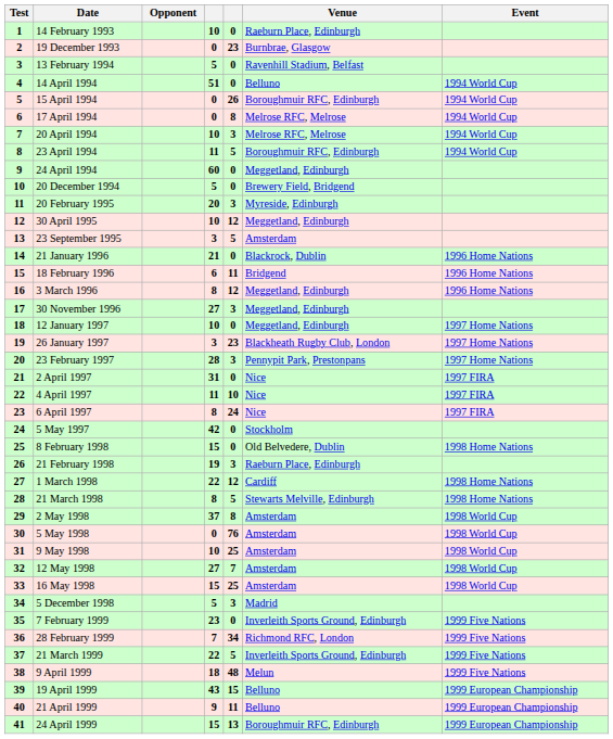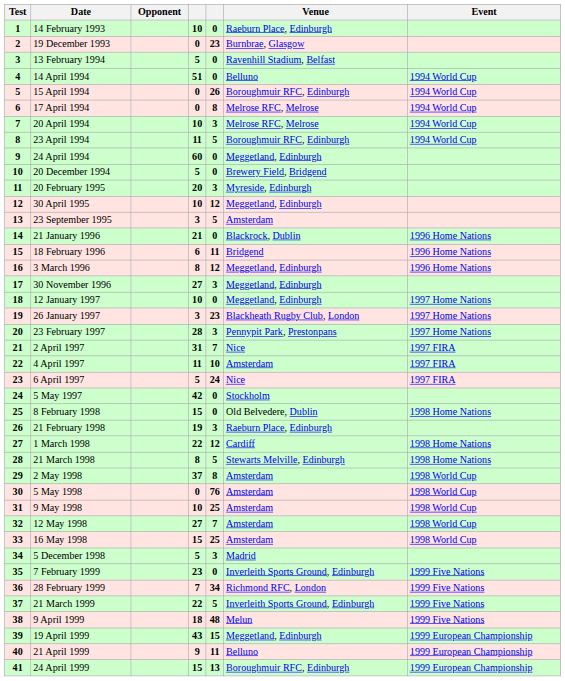2 April 1997 | column 5: 0 -> 7
4 April 1997 | Venue: Nice -> Amsterdam
6 April 1997 | column 4: 8 -> 5
19 April 1999 | Venue: Belluno -> Meggetland, Edinburgh
